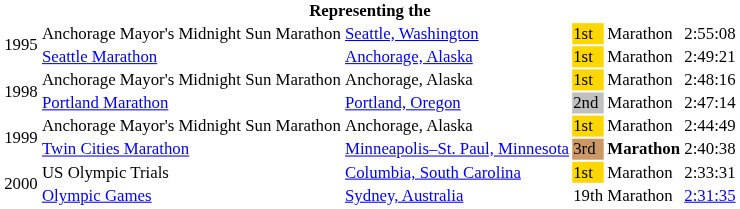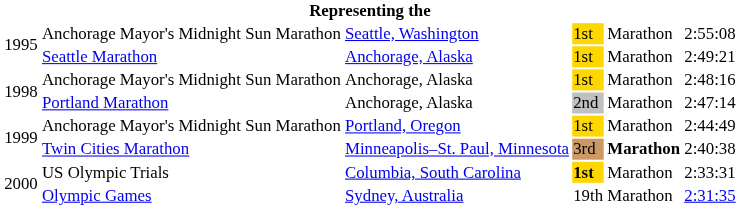Portland Marathon | column 3: Portland, Oregon -> Anchorage, Alaska
1999 / Anchorage Mayor's Midnight Sun Marathon | column 3: Anchorage, Alaska -> Portland, Oregon
US Olympic Trials | column 4: normal -> bold
